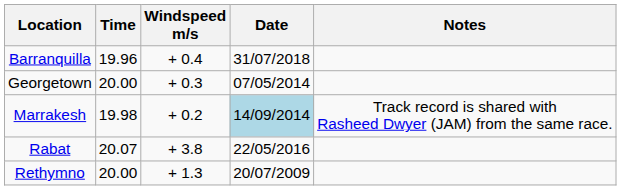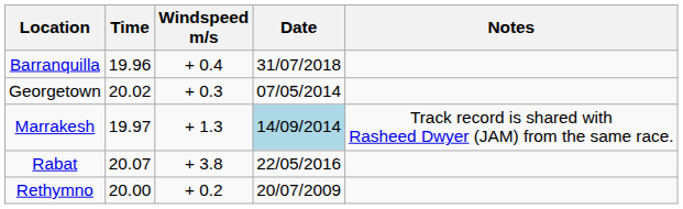Georgetown | Time: 20.00 -> 20.02
Marrakesh | Time: 19.98 -> 19.97
Marrakesh | Windspeed m/s: + 0.2 -> + 1.3
Rethymno | Windspeed m/s: + 1.3 -> + 0.2
